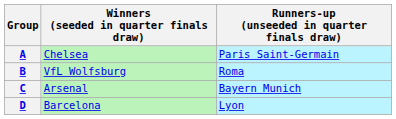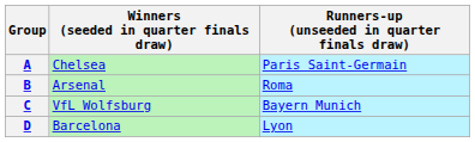B | Winners (seeded in quarter finals draw): VfL Wolfsburg -> Arsenal
C | Winners (seeded in quarter finals draw): Arsenal -> VfL Wolfsburg
